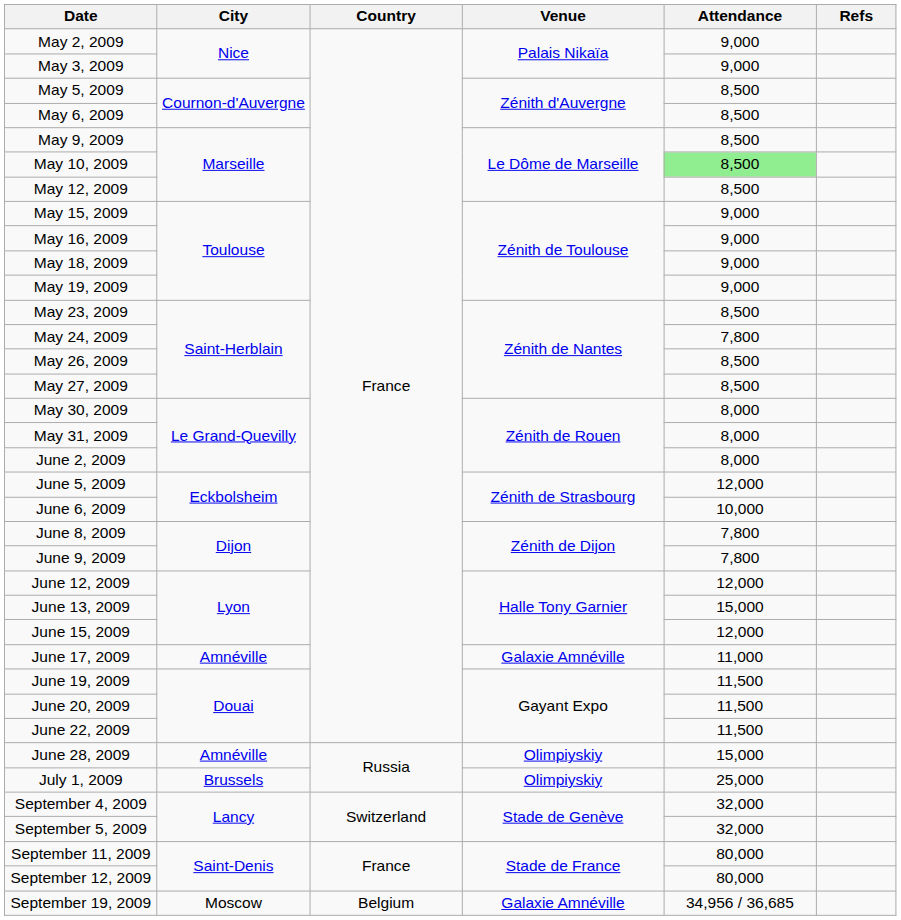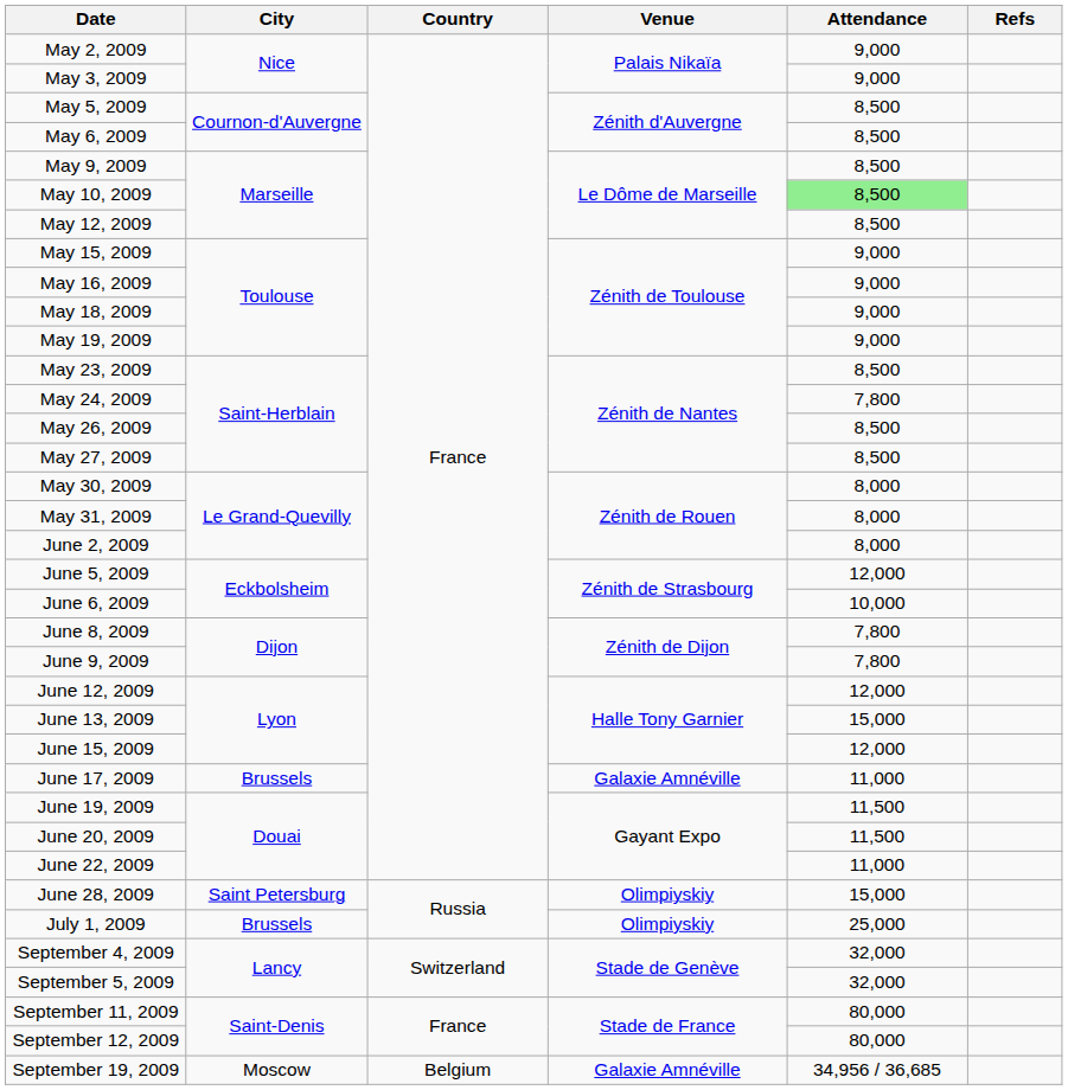June 17, 2009 | City: Amnéville -> Brussels
June 22, 2009 | Attendance: 11,500 -> 11,000
June 28, 2009 | City: Amnéville -> Saint Petersburg
